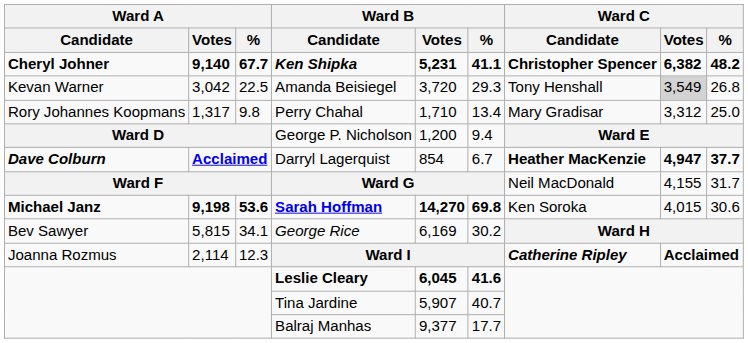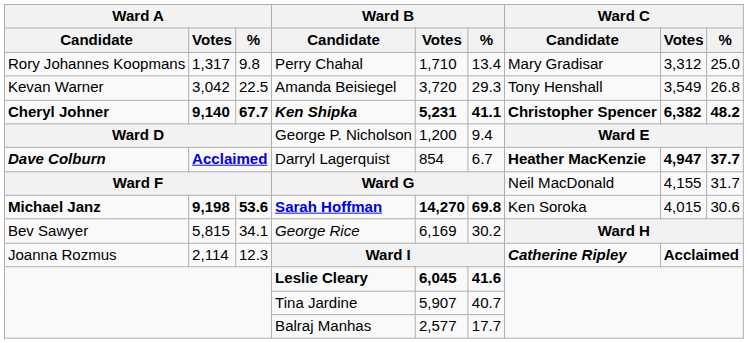rows swapped: Ken Shipka <-> Perry Chahal
Amanda Beisiegel | Ward C / Votes: lightgrey background -> no background
Balraj Manhas | Ward B / Votes: 9,377 -> 2,577
